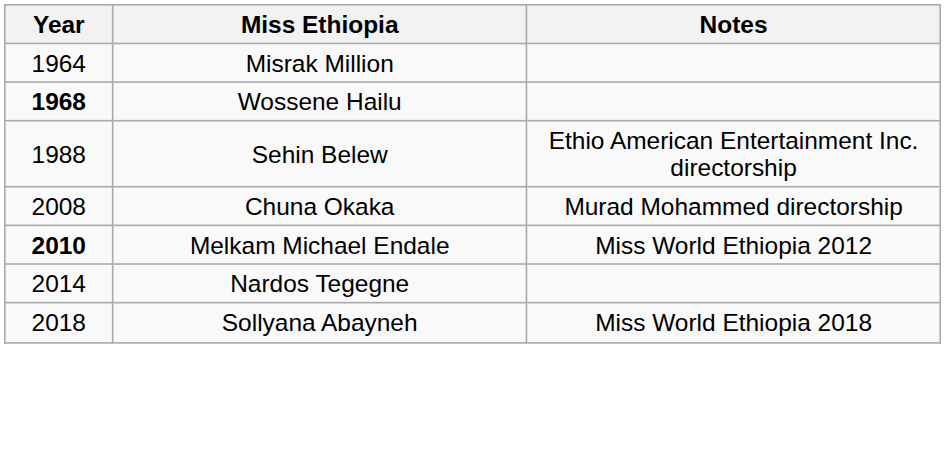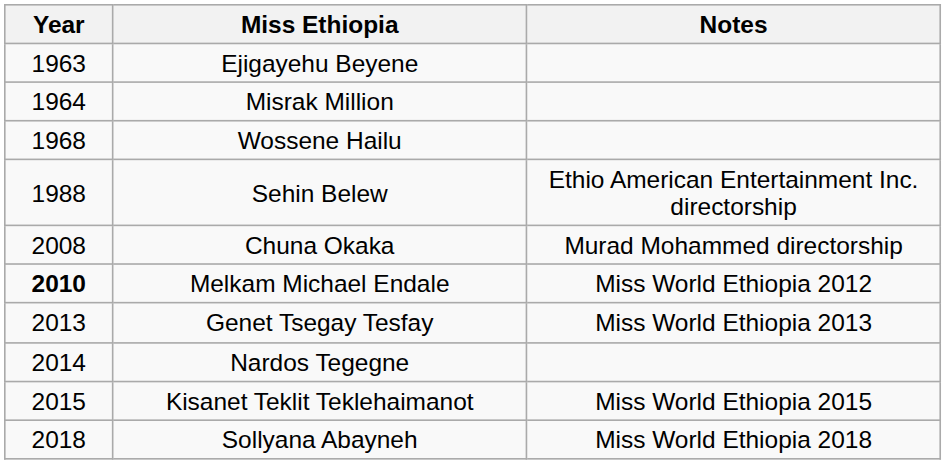+ row: 1963 | Ejigayehu Beyene
Wossene Hailu | Year: bold -> normal
+ row: 2013 | Genet Tsegay Tesfay | Miss World Ethiopia 2013
+ row: 2015 | Kisanet Teklit Teklehaimanot | Miss World Ethiopia 2015
